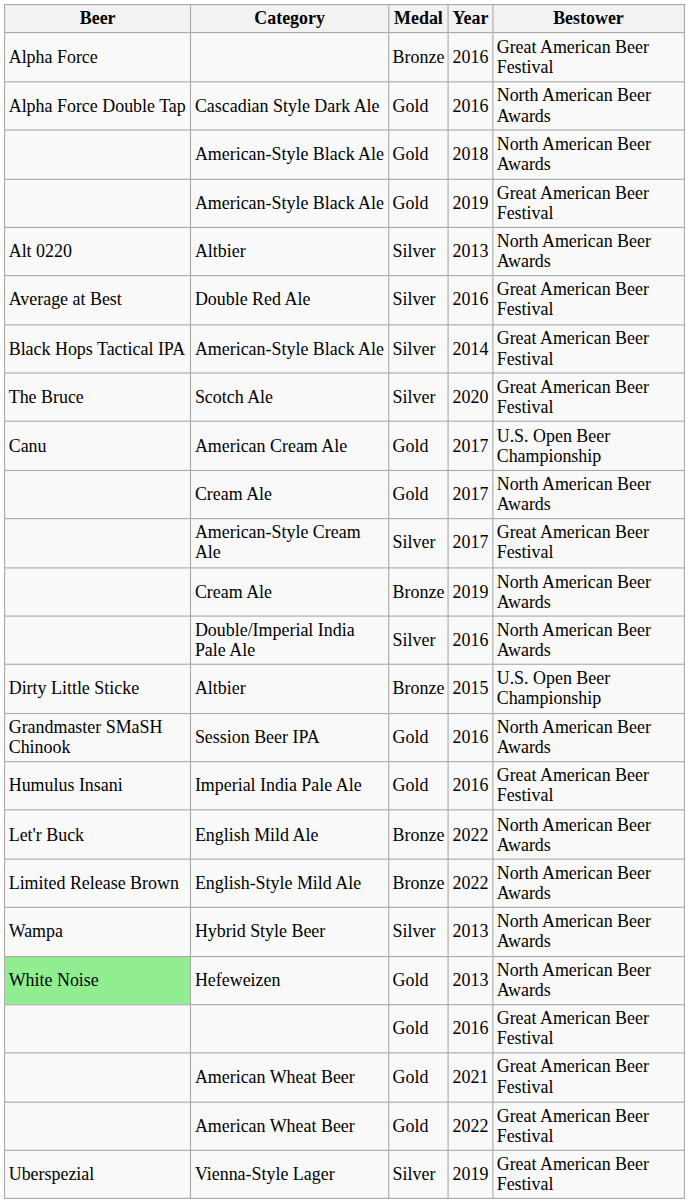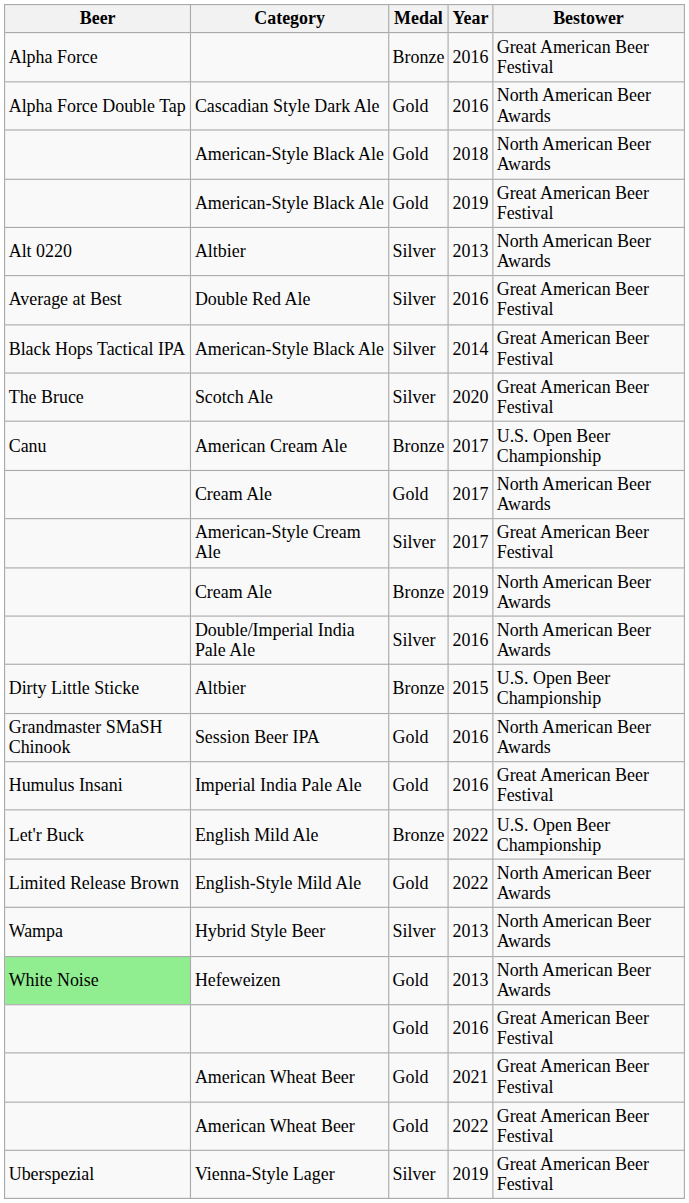American Cream Ale | Medal: Gold -> Bronze
English Mild Ale | Bestower: North American Beer Awards -> U.S. Open Beer Championship
English-Style Mild Ale | Medal: Bronze -> Gold
